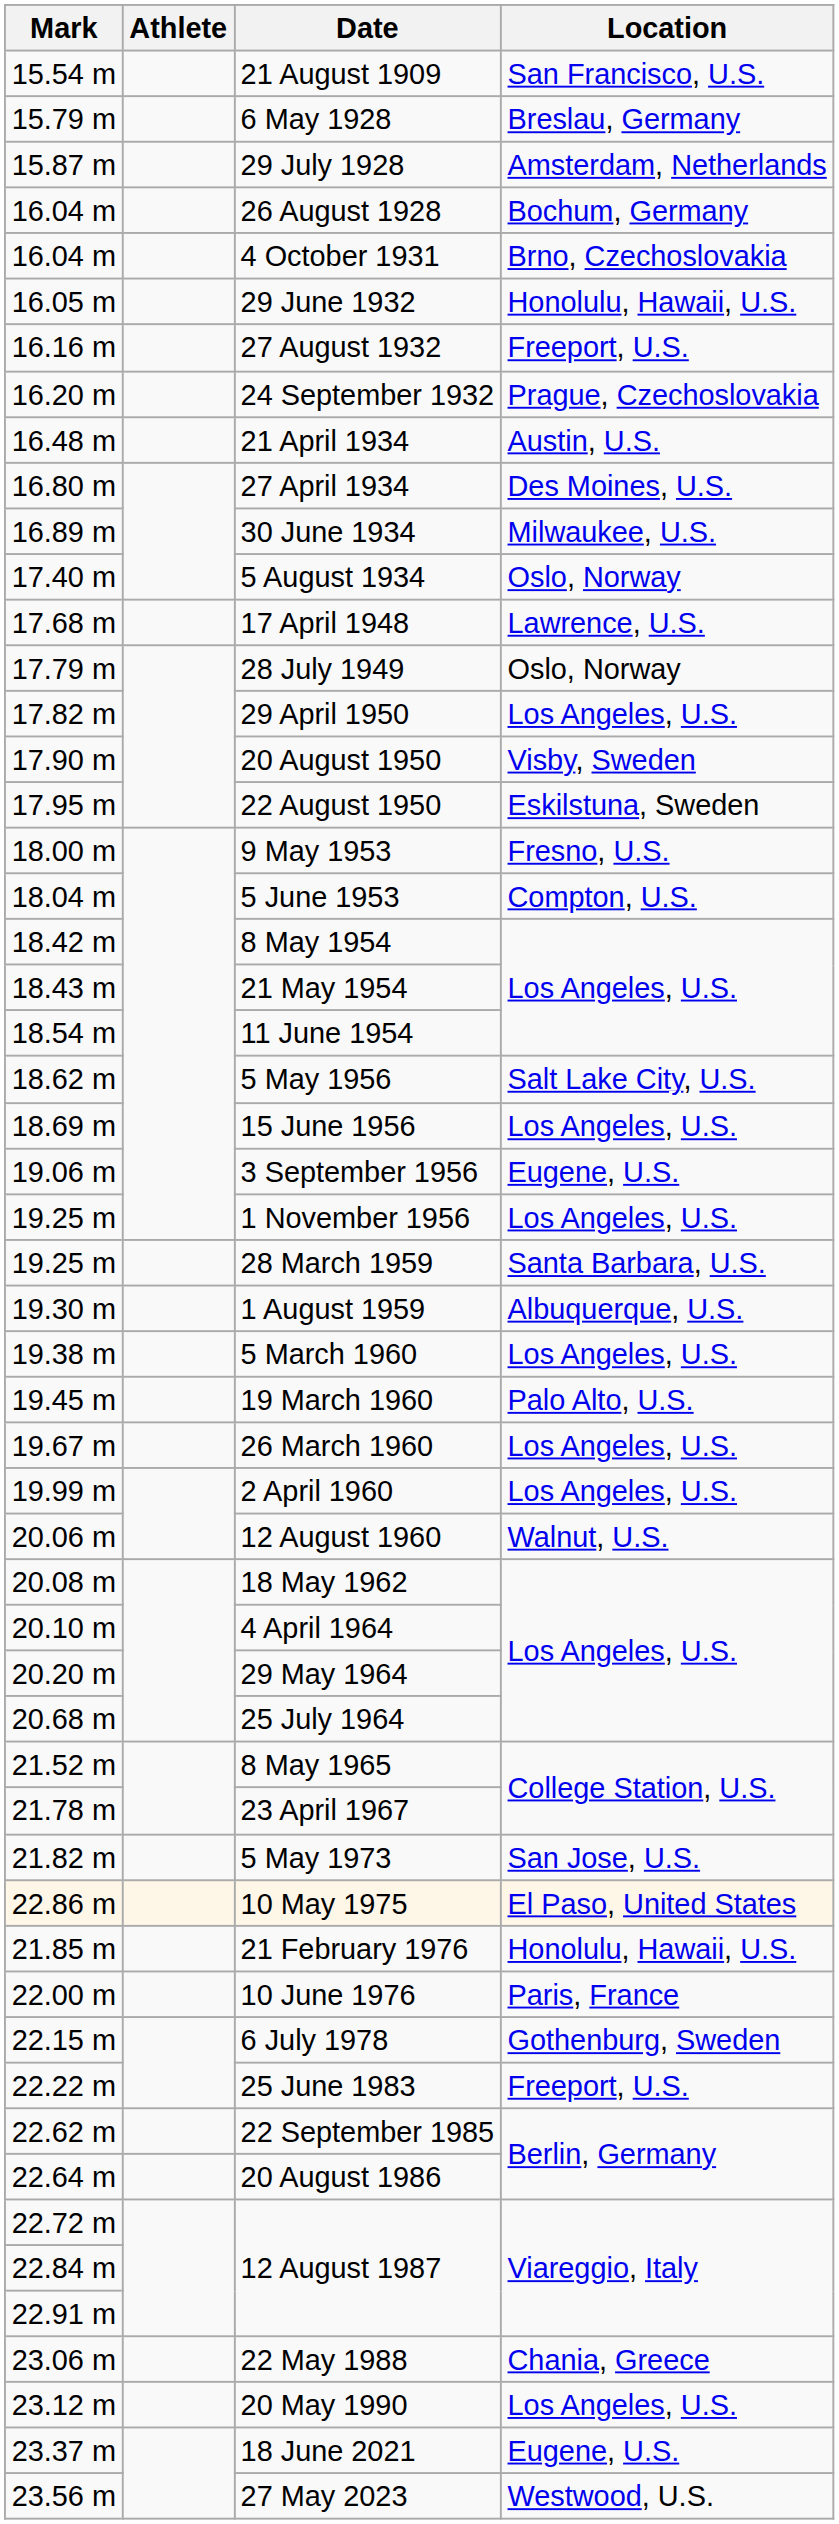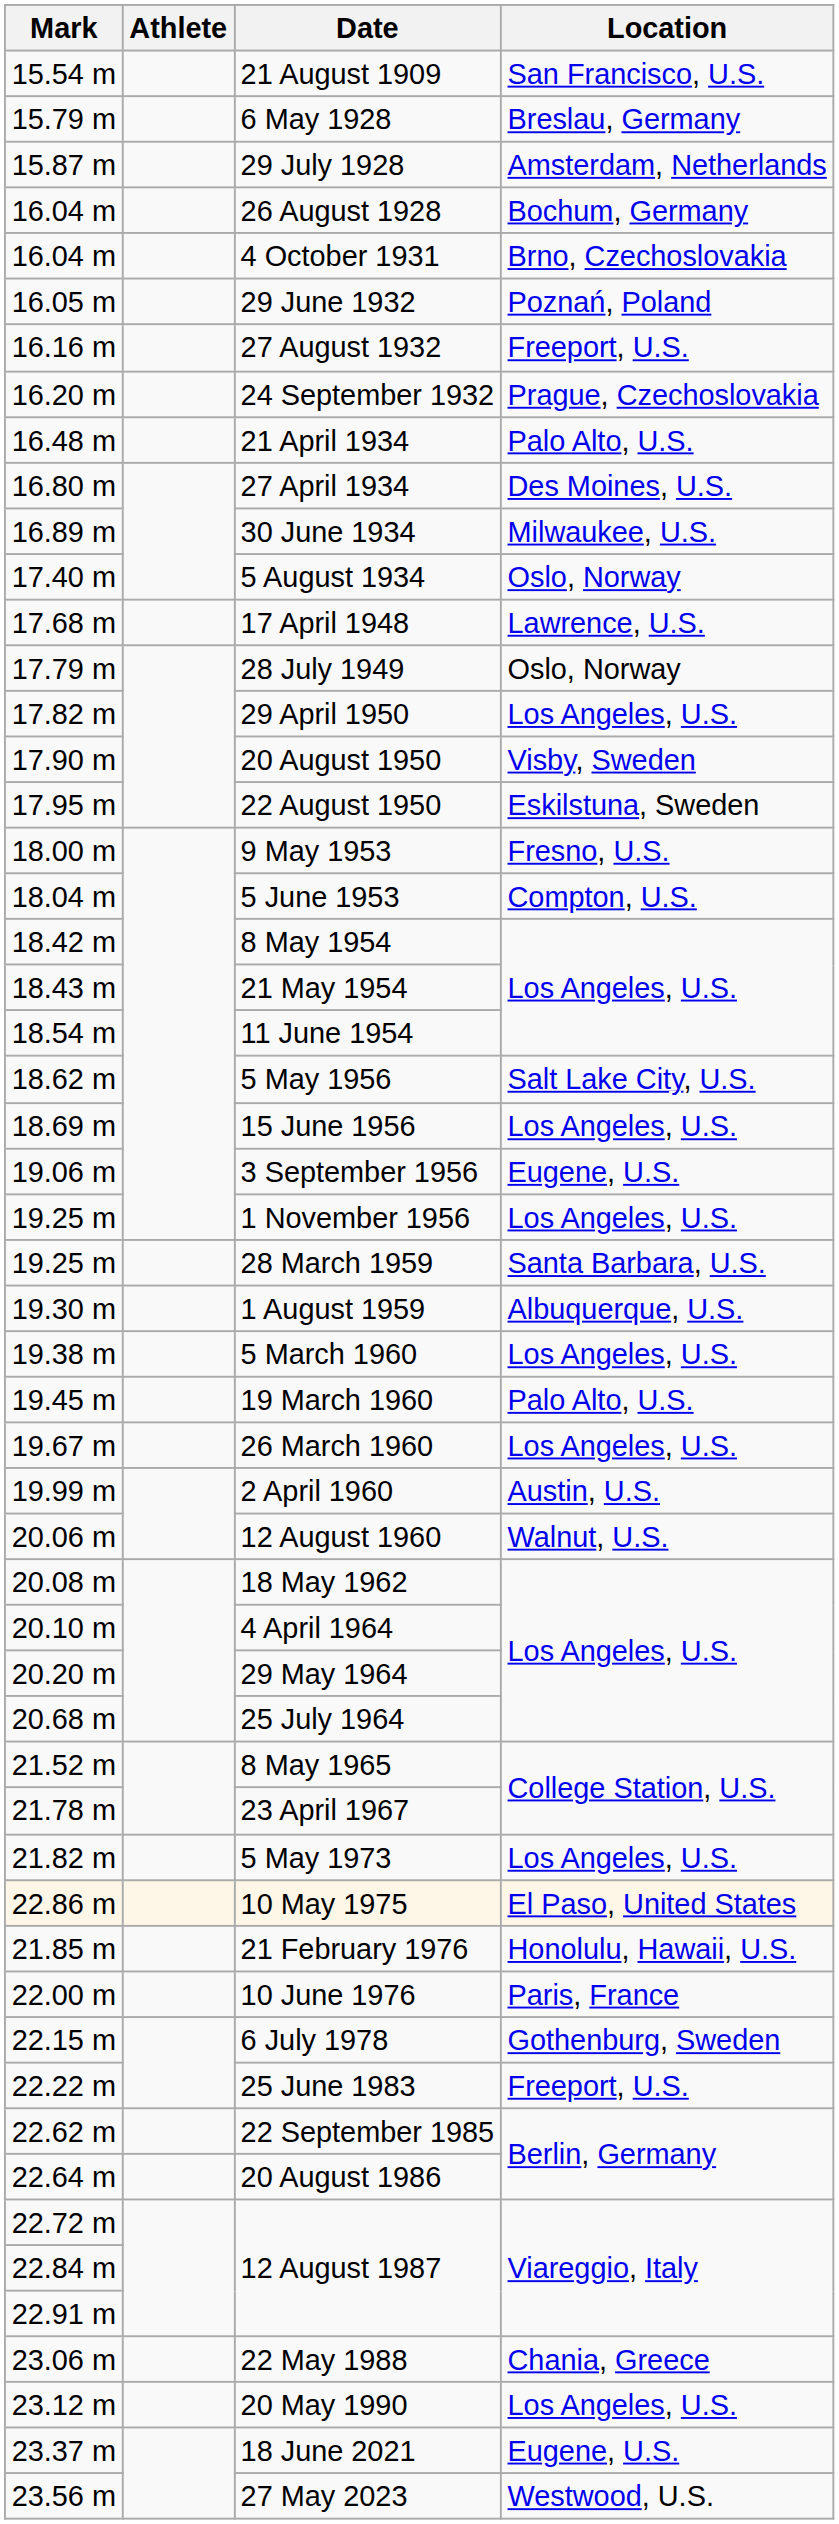29 June 1932 | Location: Honolulu, Hawaii, U.S. -> Poznań, Poland
21 April 1934 | Location: Austin, U.S. -> Palo Alto, U.S.
2 April 1960 | Location: Los Angeles, U.S. -> Austin, U.S.
5 May 1973 | Location: San Jose, U.S. -> Los Angeles, U.S.
